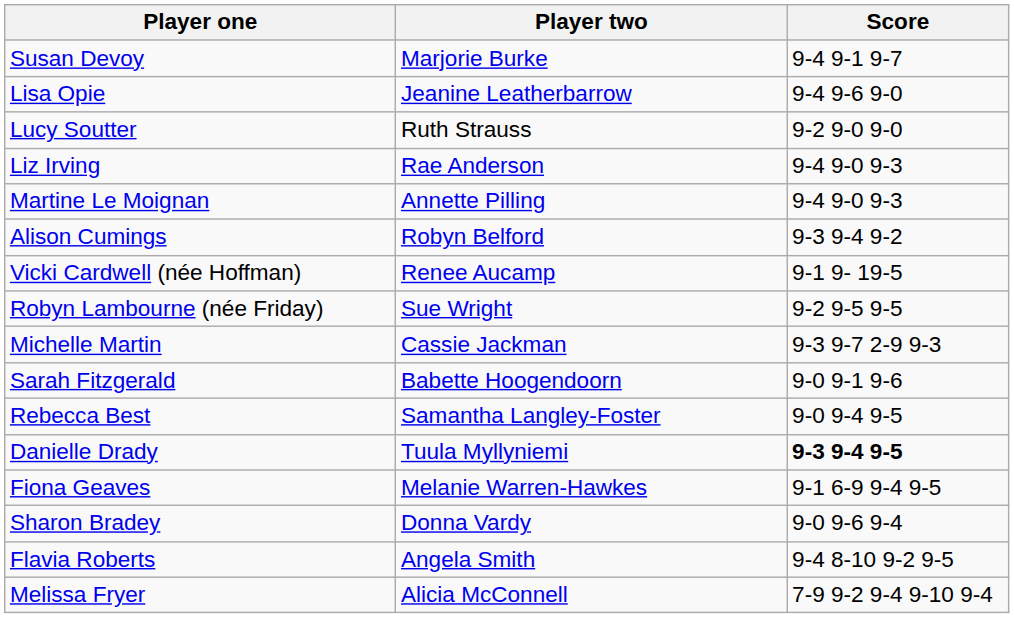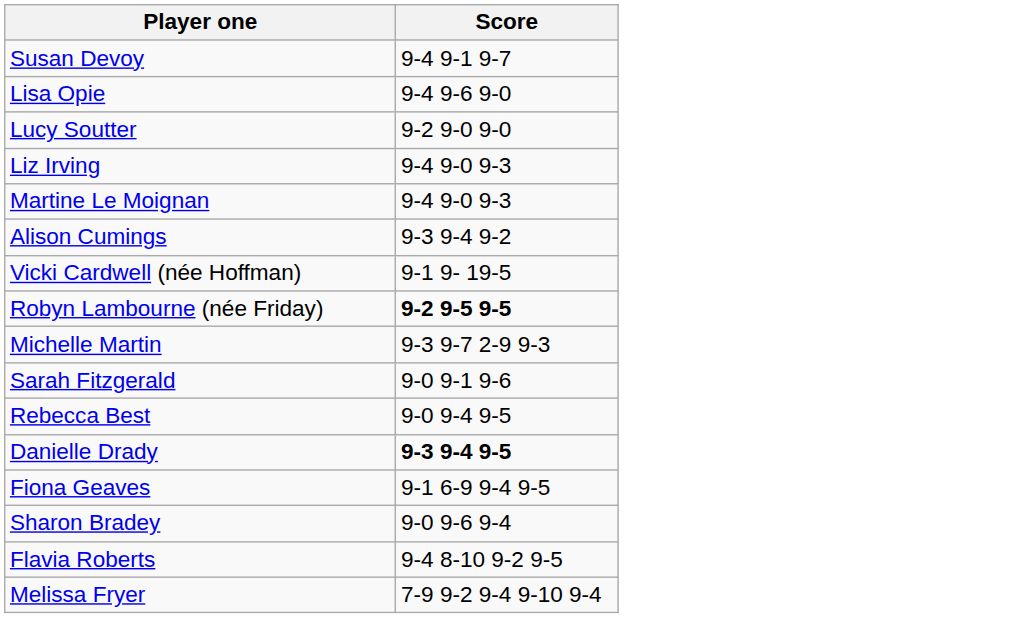- column: Player two | Marjorie Burke | Jeanine Leatherbarrow | Ruth Strauss | Rae Anderson | Annette Pilling | Robyn Belford | Renee Aucamp | Sue Wright | Cassie Jackman | Babette Hoogendoorn | Samantha Langley-Foster | Tuula Myllyniemi | Melanie Warren-Hawkes | Donna Vardy | Angela Smith | Alicia McConnell
Robyn Lambourne (née Friday) | Score: normal -> bold
